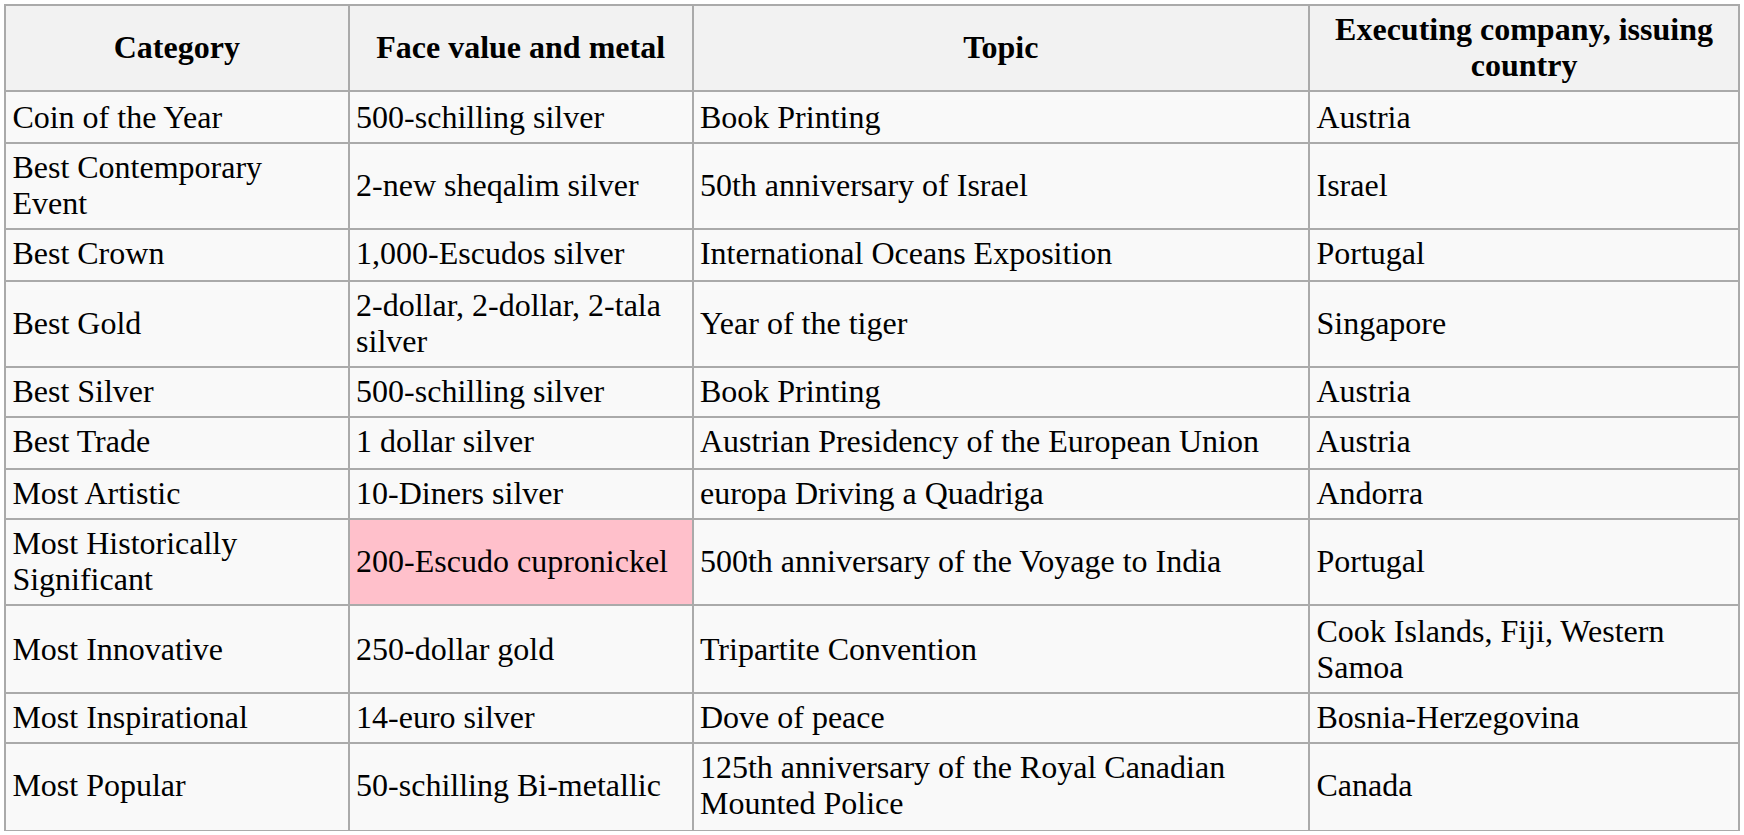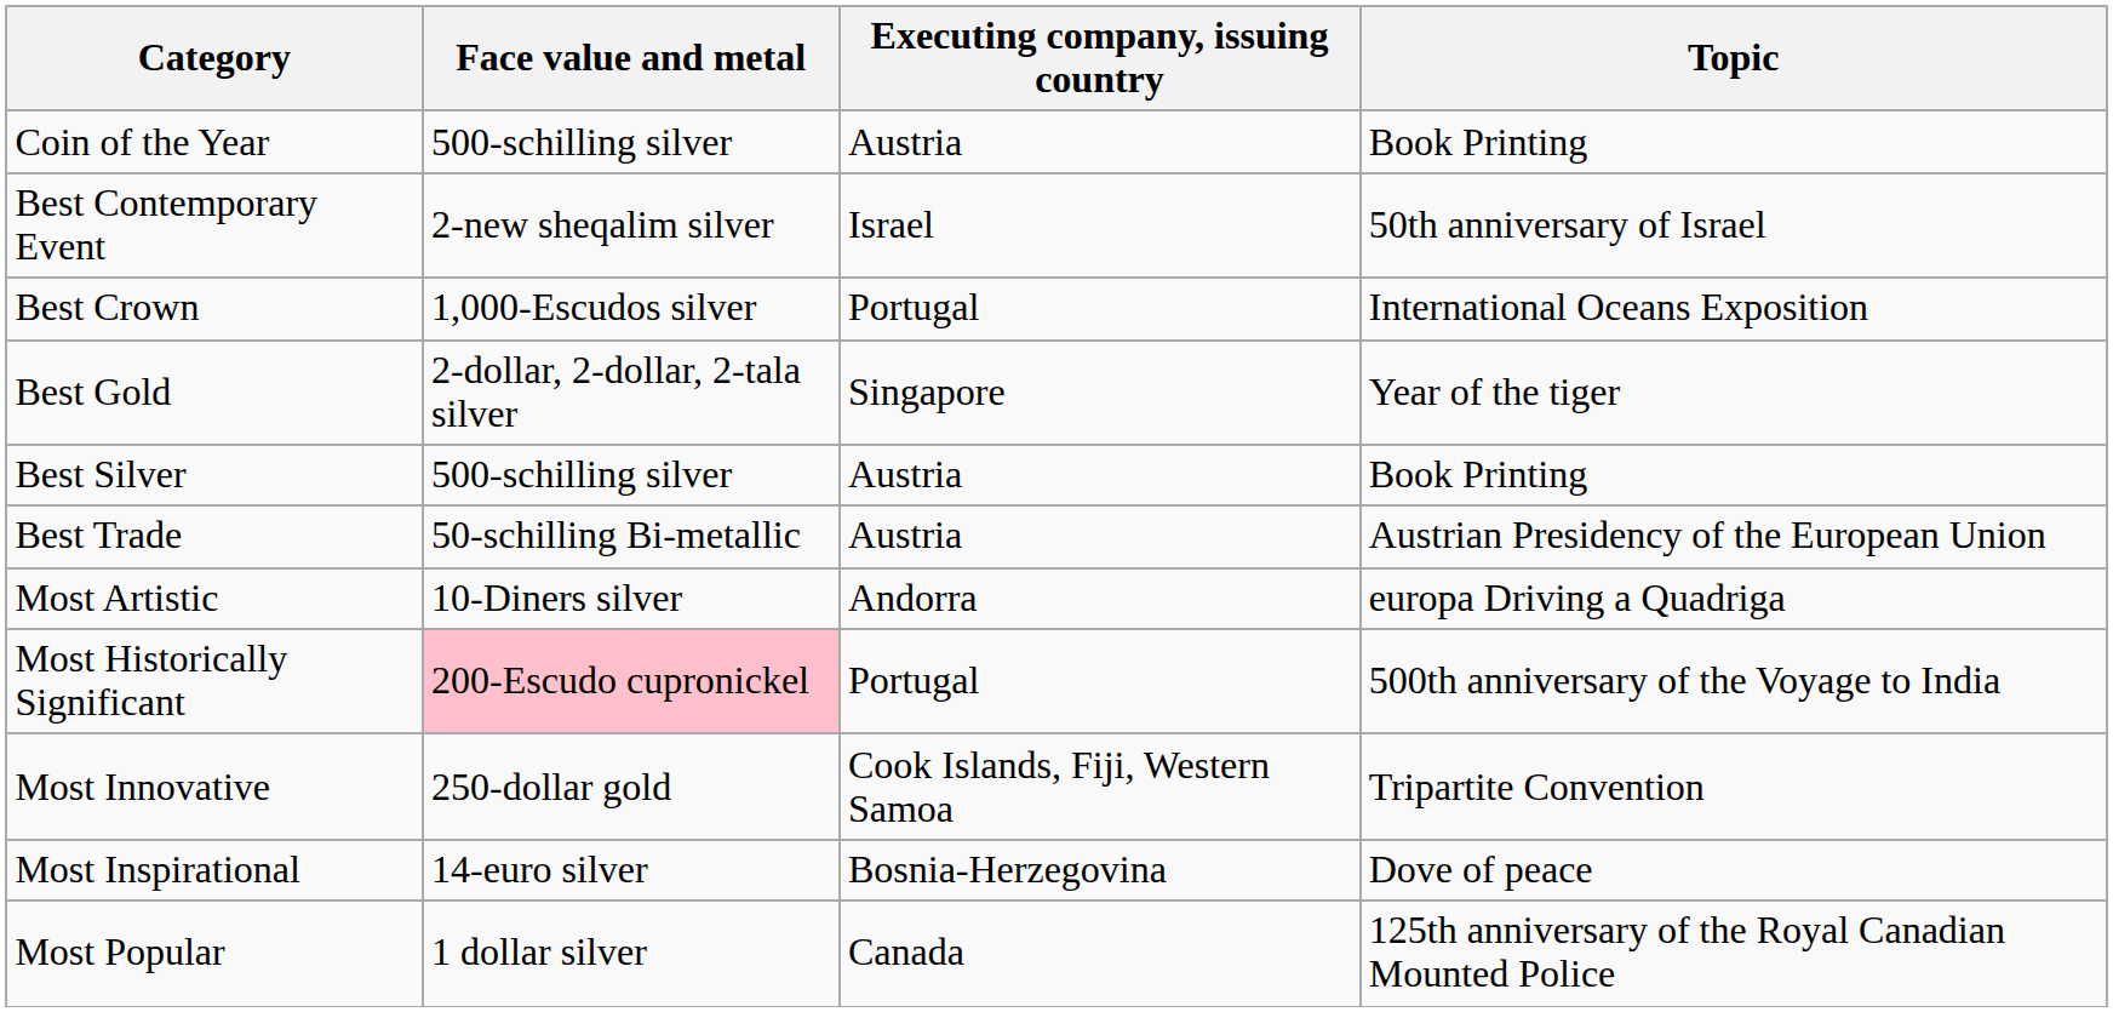columns swapped: Executing company, issuing country <-> Topic
Best Trade | Face value and metal: 1 dollar silver -> 50-schilling Bi-metallic
Most Popular | Face value and metal: 50-schilling Bi-metallic -> 1 dollar silver
